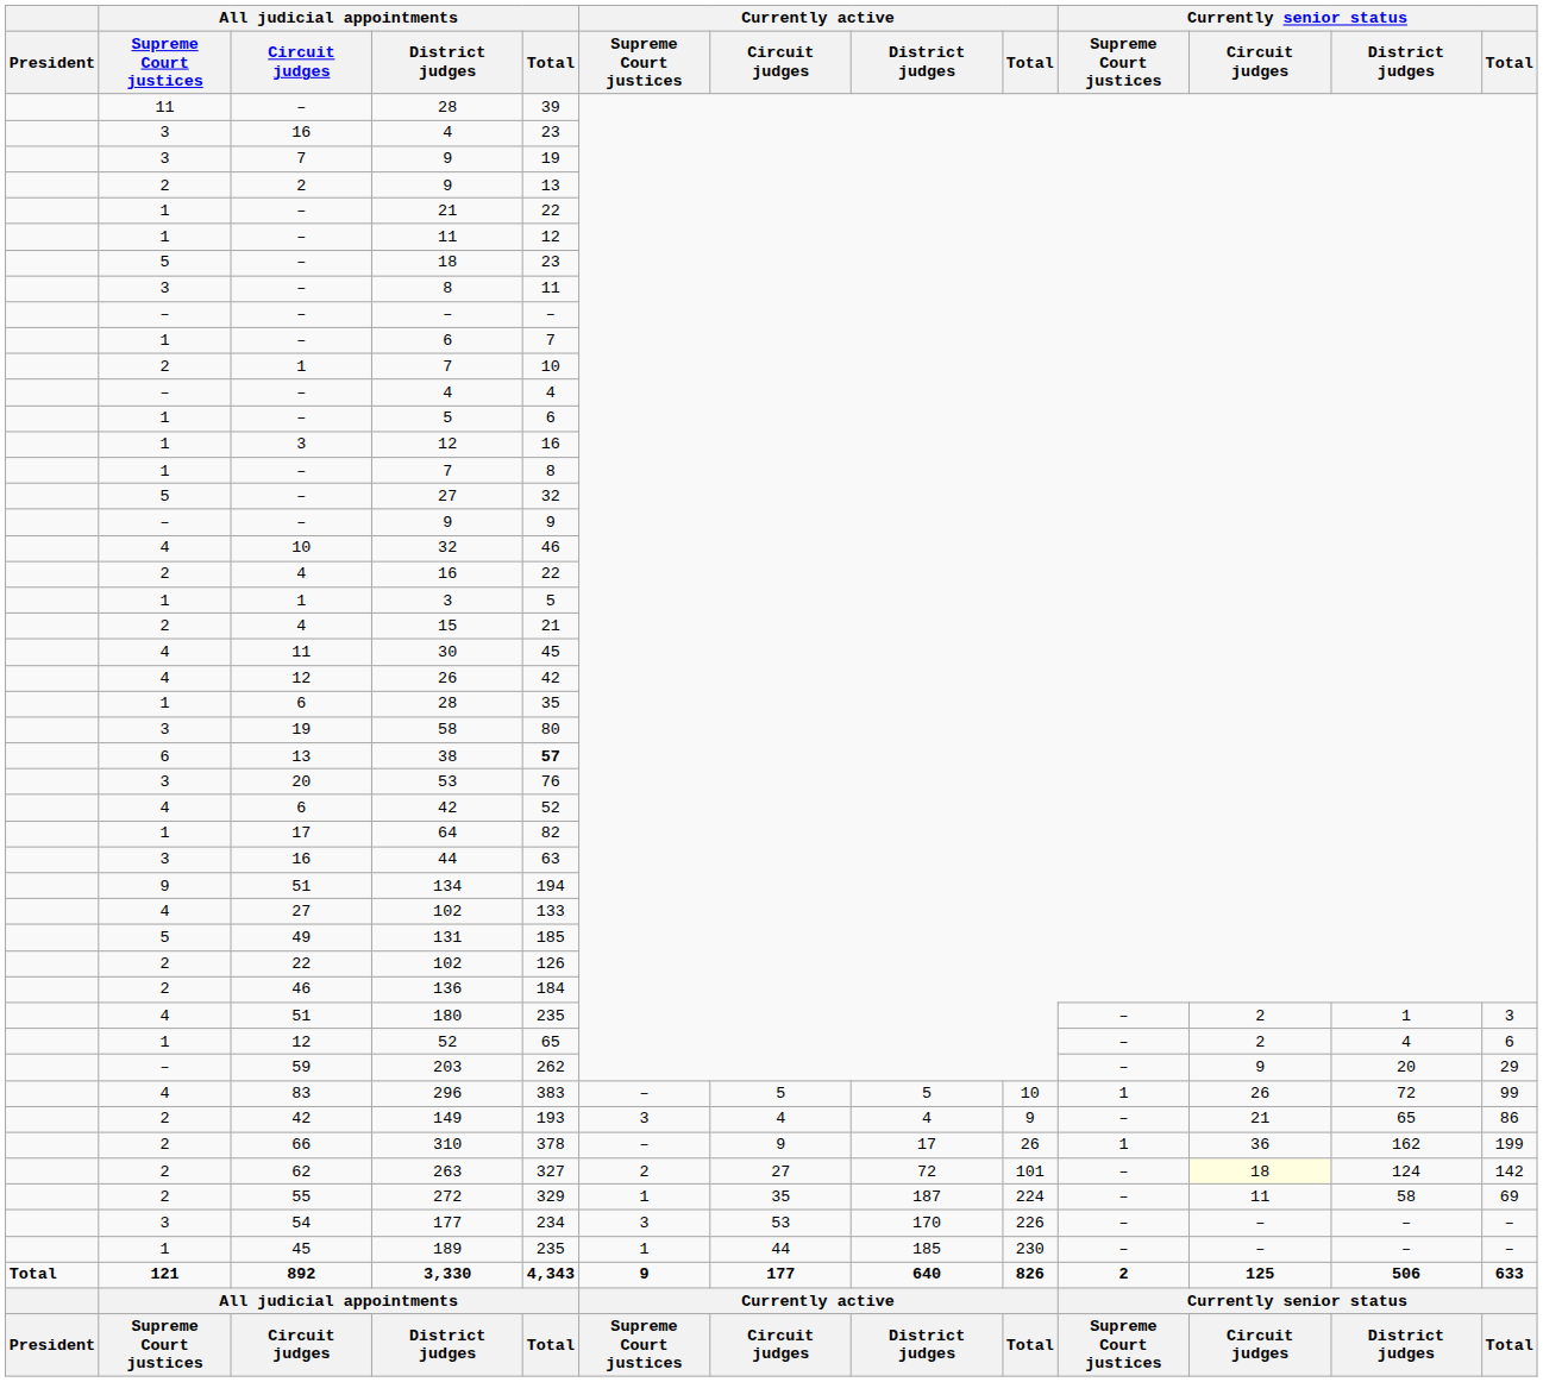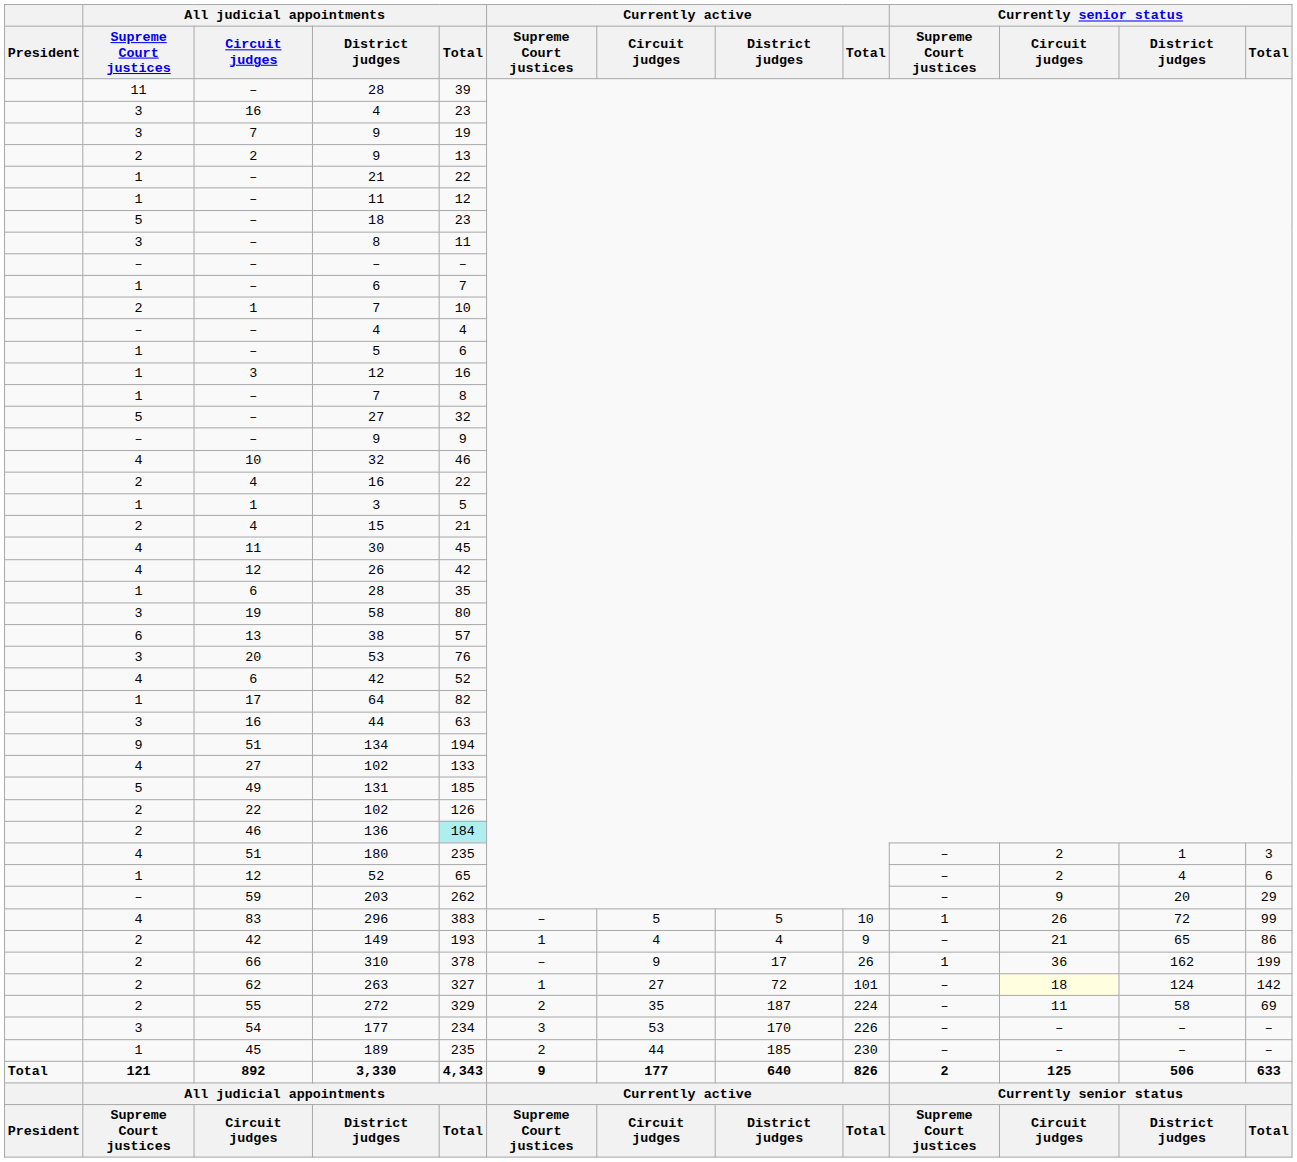38 | All judicial appointments / Total: bold -> normal
136 | All judicial appointments / Total: no background -> paleturquoise background
149 | Currently active / Supreme Court justices: 3 -> 1
263 | Currently active / Supreme Court justices: 2 -> 1
272 | Currently active / Supreme Court justices: 1 -> 2
189 | Currently active / Supreme Court justices: 1 -> 2
